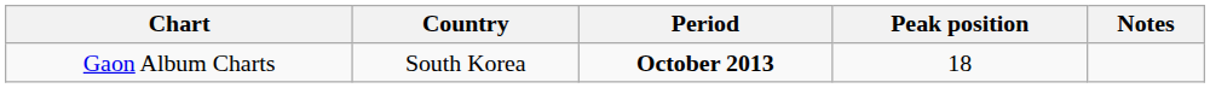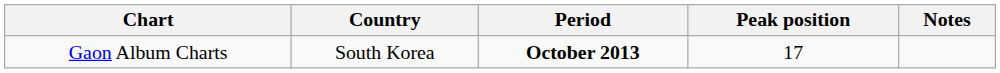Gaon Album Charts | Peak position: 18 -> 17
